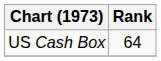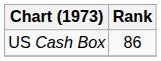US Cash Box | Rank: 64 -> 86
